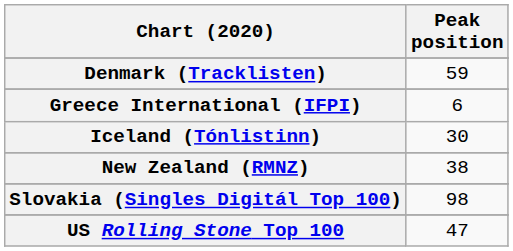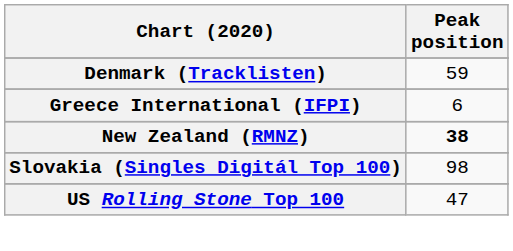- row: Iceland (Tónlistinn) | 30
New Zealand (RMNZ) | Peak position: normal -> bold
